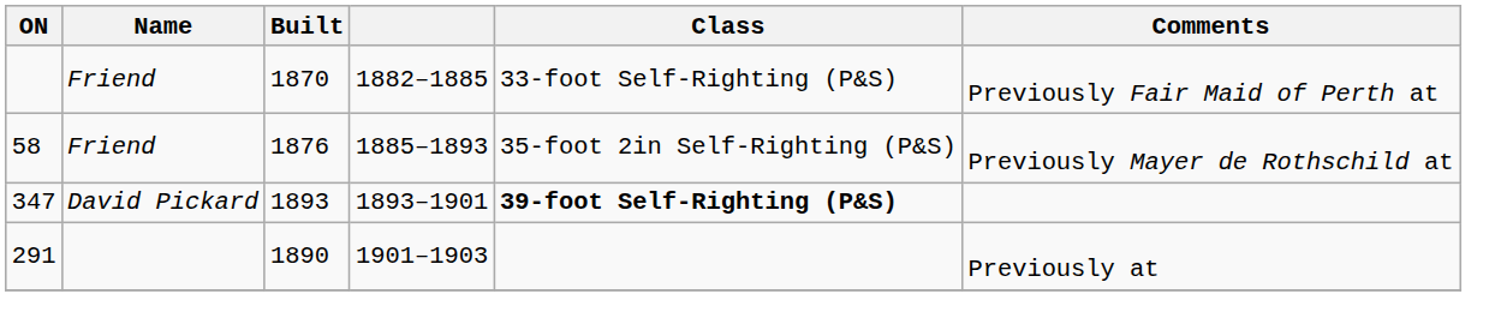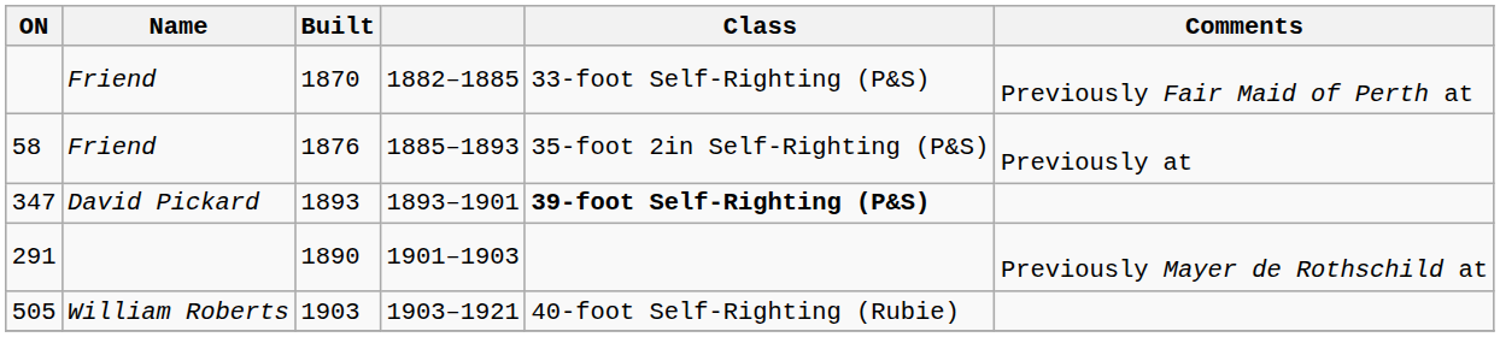58 | Comments: Previously Mayer de Rothschild at -> Previously at
291 | Comments: Previously at -> Previously Mayer de Rothschild at
+ row: 505 | William Roberts | 1903 | 1903–1921 | 40-foot Self-Righting (Rubie)
